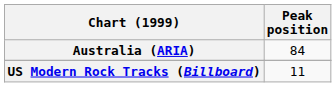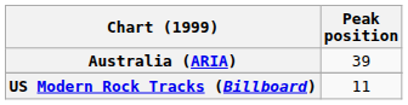Australia (ARIA) | Peak position: 84 -> 39
